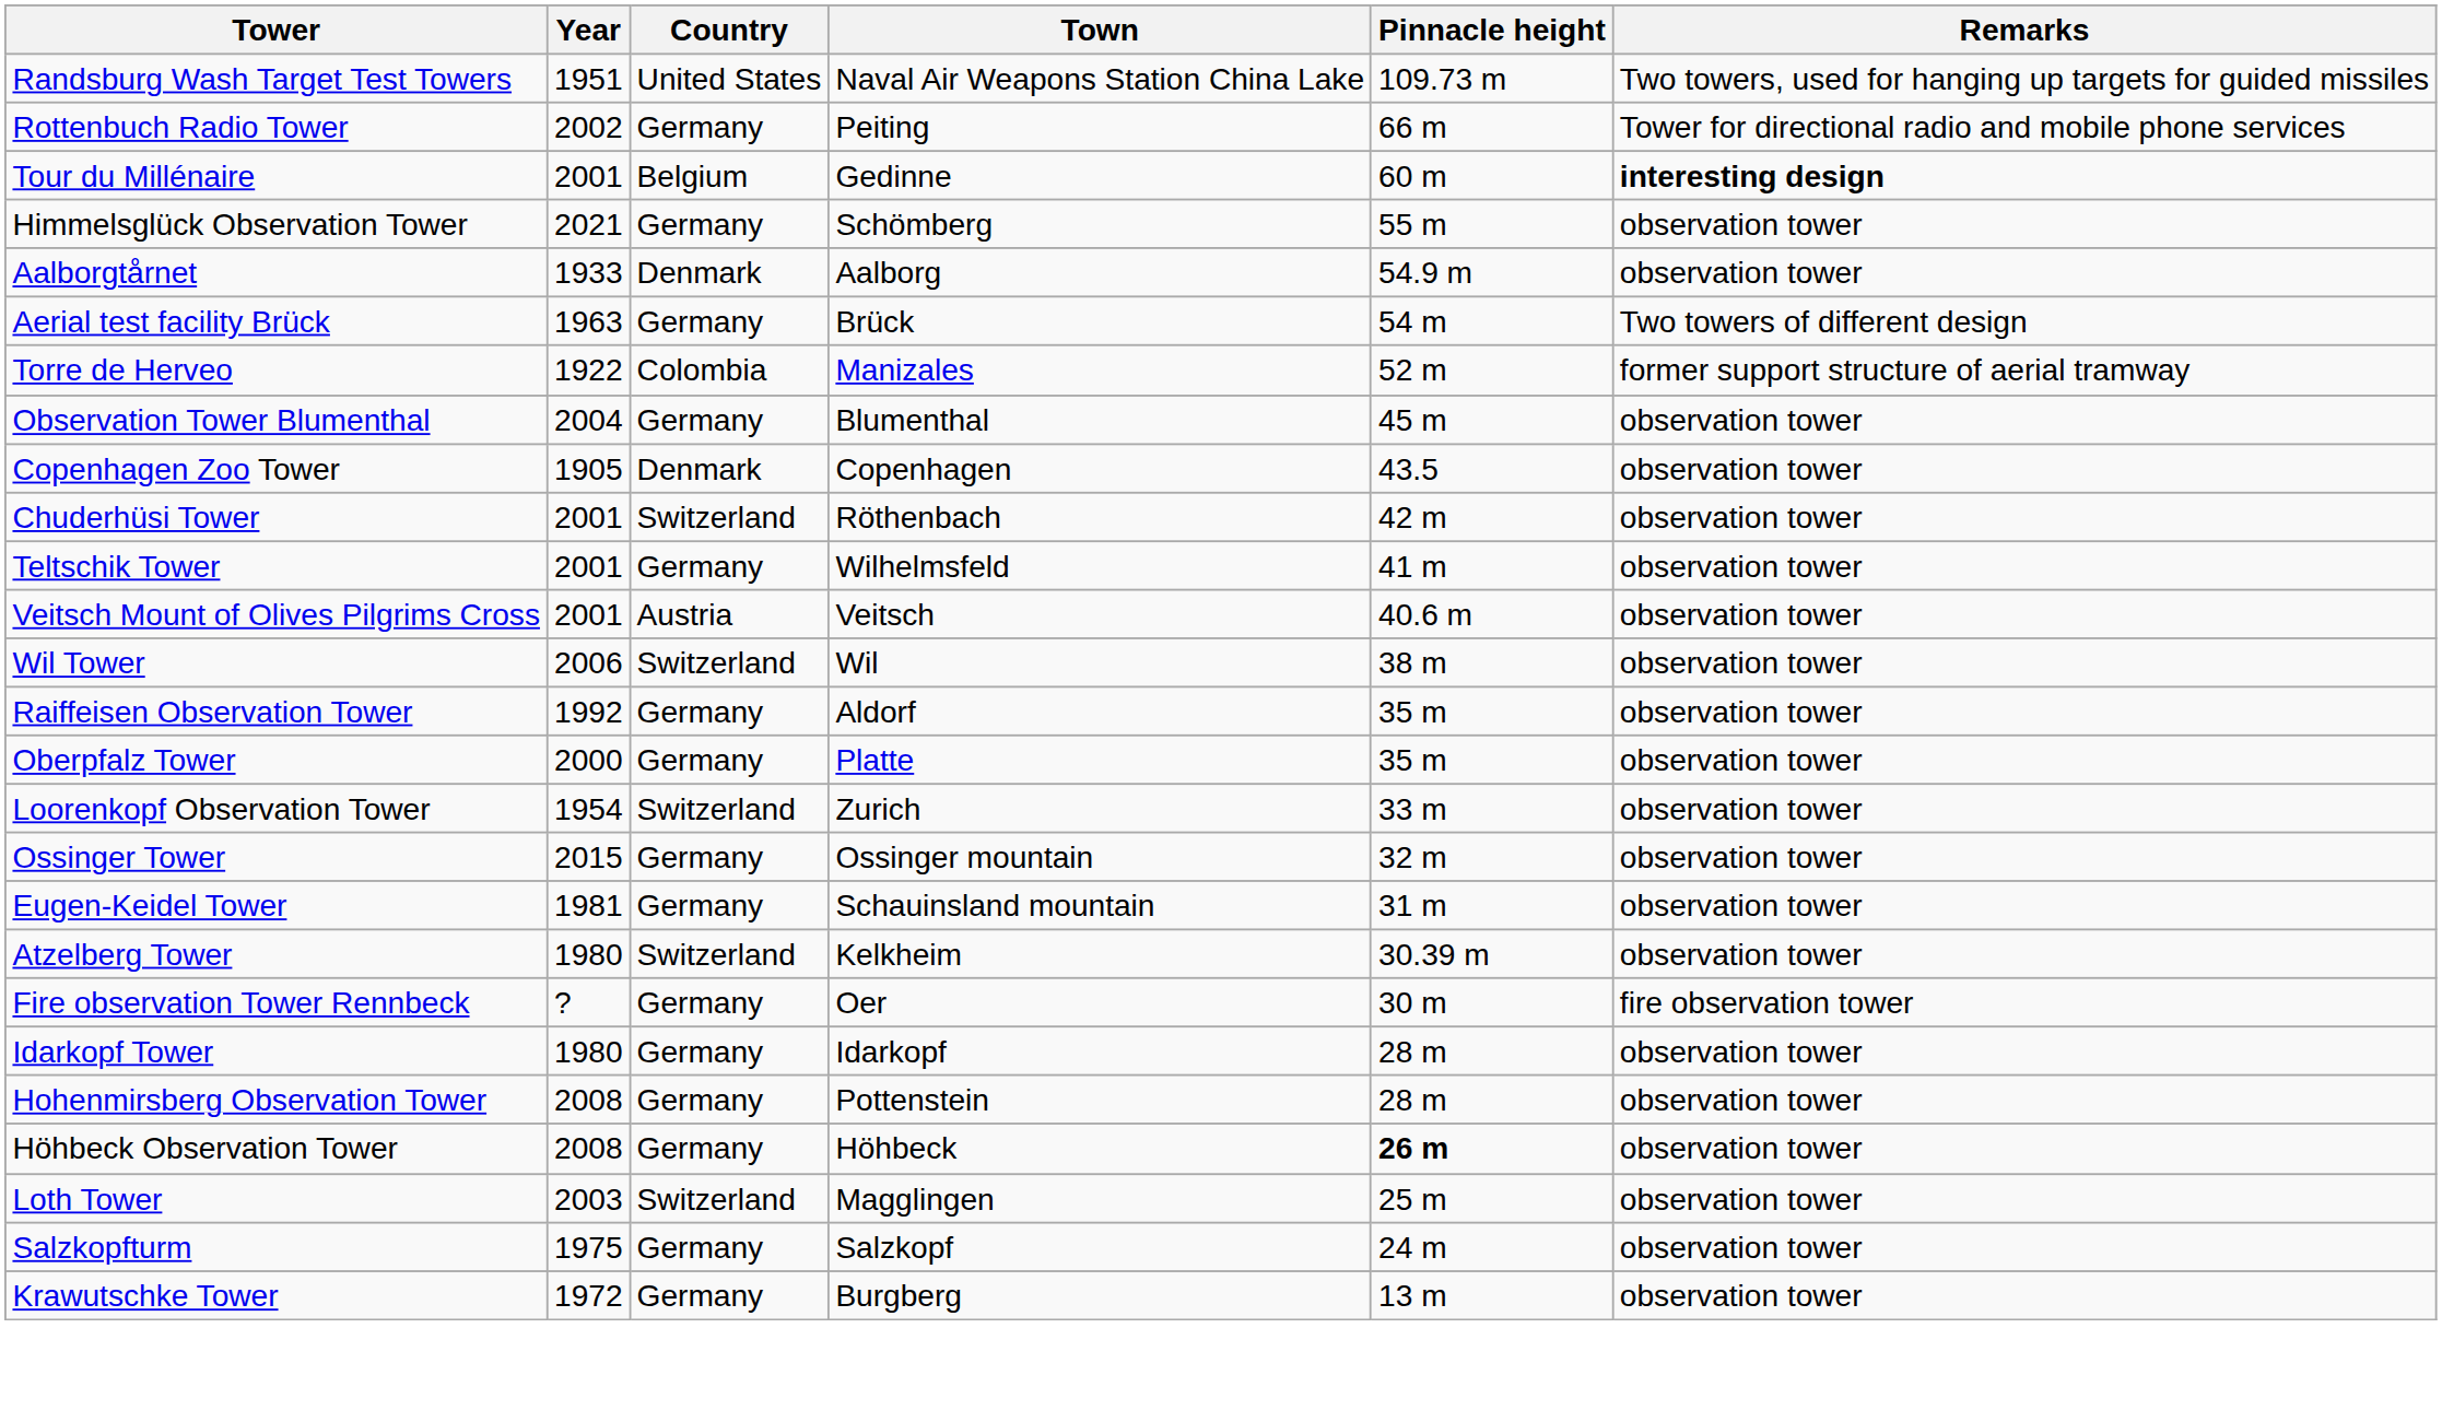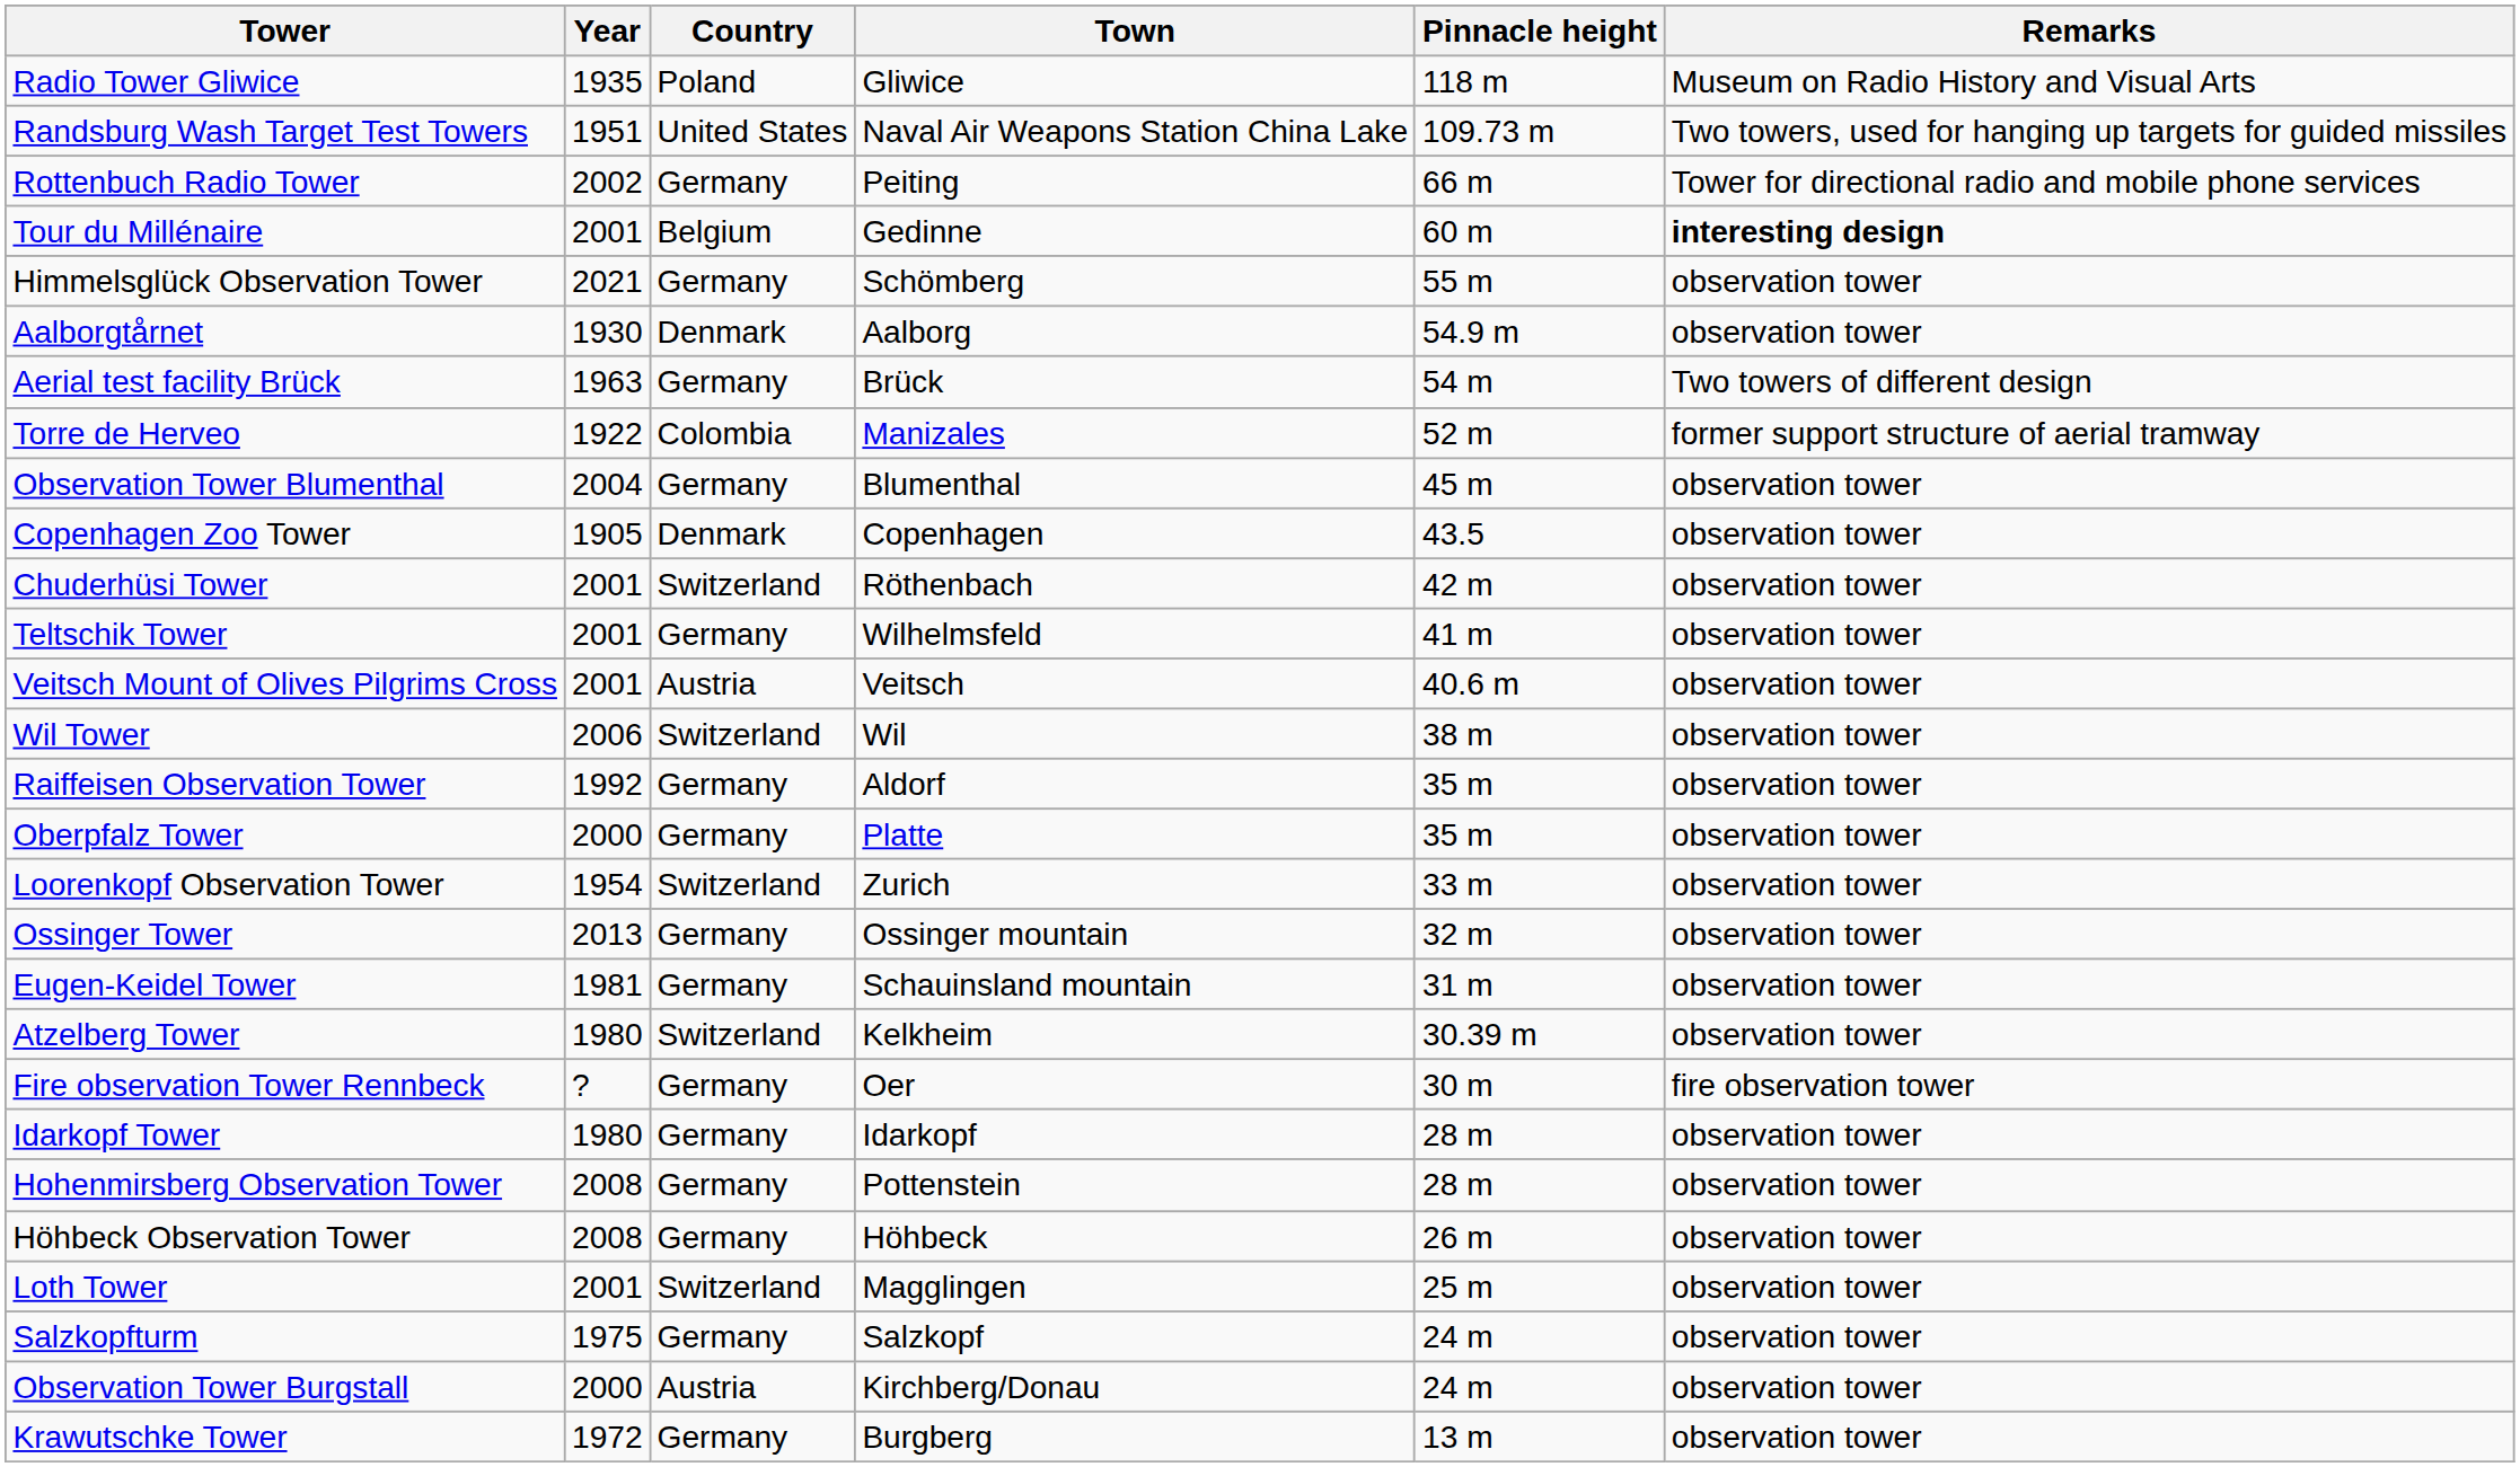+ row: Radio Tower Gliwice | 1935 | Poland | Gliwice | 118 m | Museum on Radio History and Visual Arts
Aalborgtårnet | Year: 1933 -> 1930
Ossinger Tower | Year: 2015 -> 2013
Höhbeck Observation Tower | Pinnacle height: bold -> normal
Loth Tower | Year: 2003 -> 2001
+ row: Observation Tower Burgstall | 2000 | Austria | Kirchberg/Donau | 24 m | observation tower
